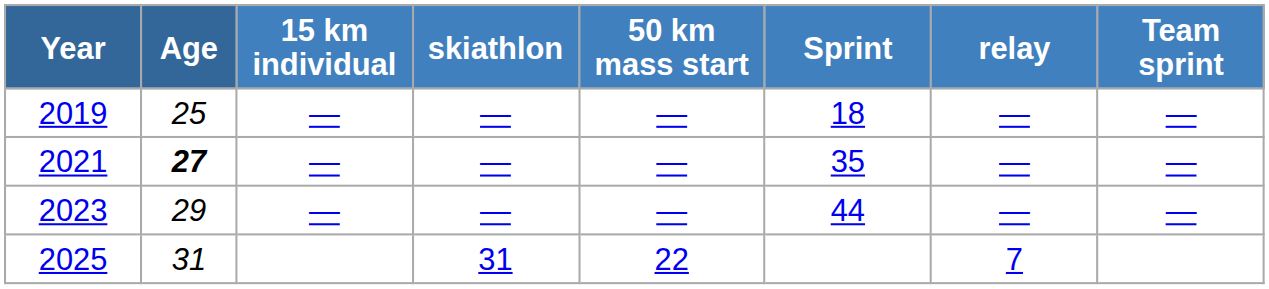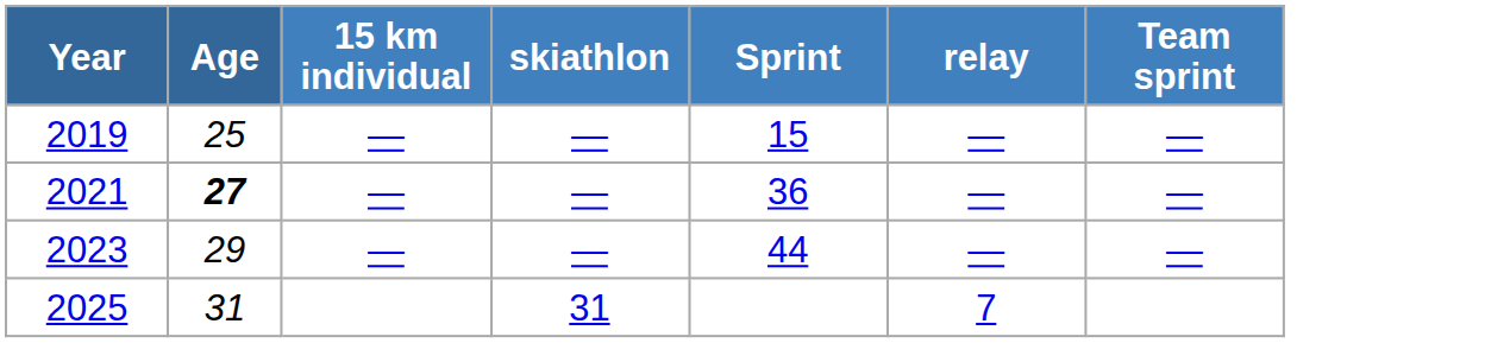- column: 50 km mass start | — | — | — | 22
2019 | Sprint: 18 -> 15
2021 | Sprint: 35 -> 36
